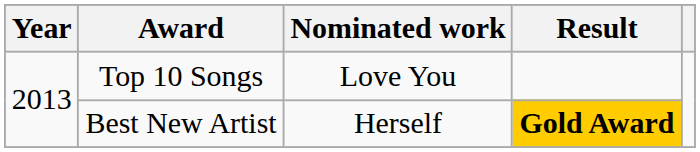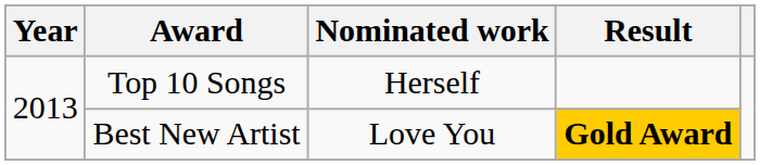Top 10 Songs | Nominated work: Love You -> Herself
Best New Artist | Nominated work: Herself -> Love You
